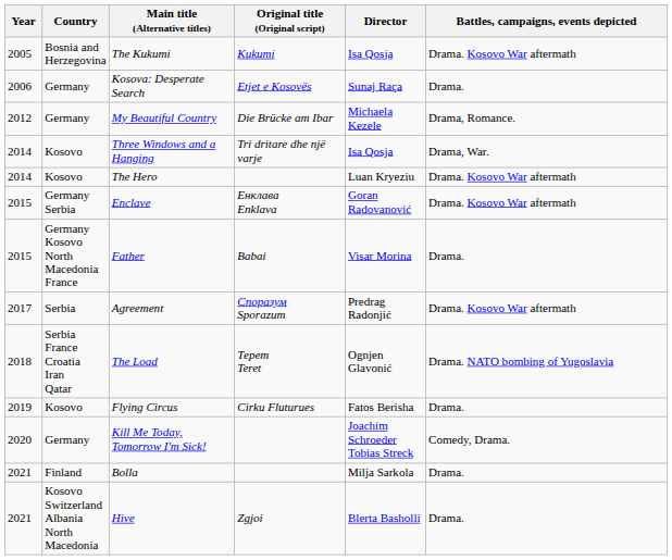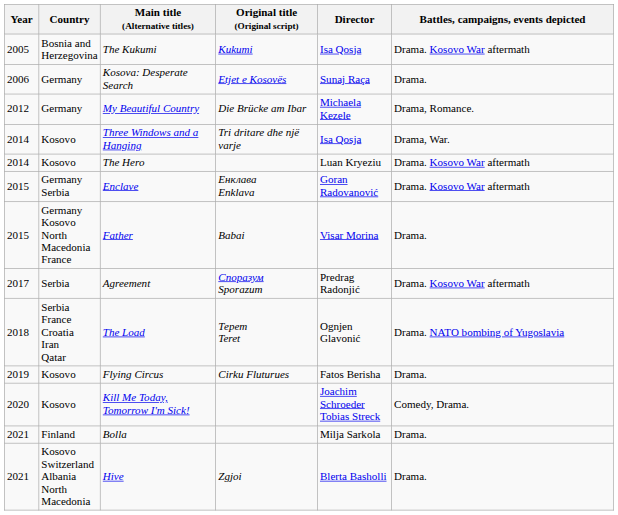Kill Me Today, Tomorrow I'm Sick! | Country: Germany -> Kosovo
